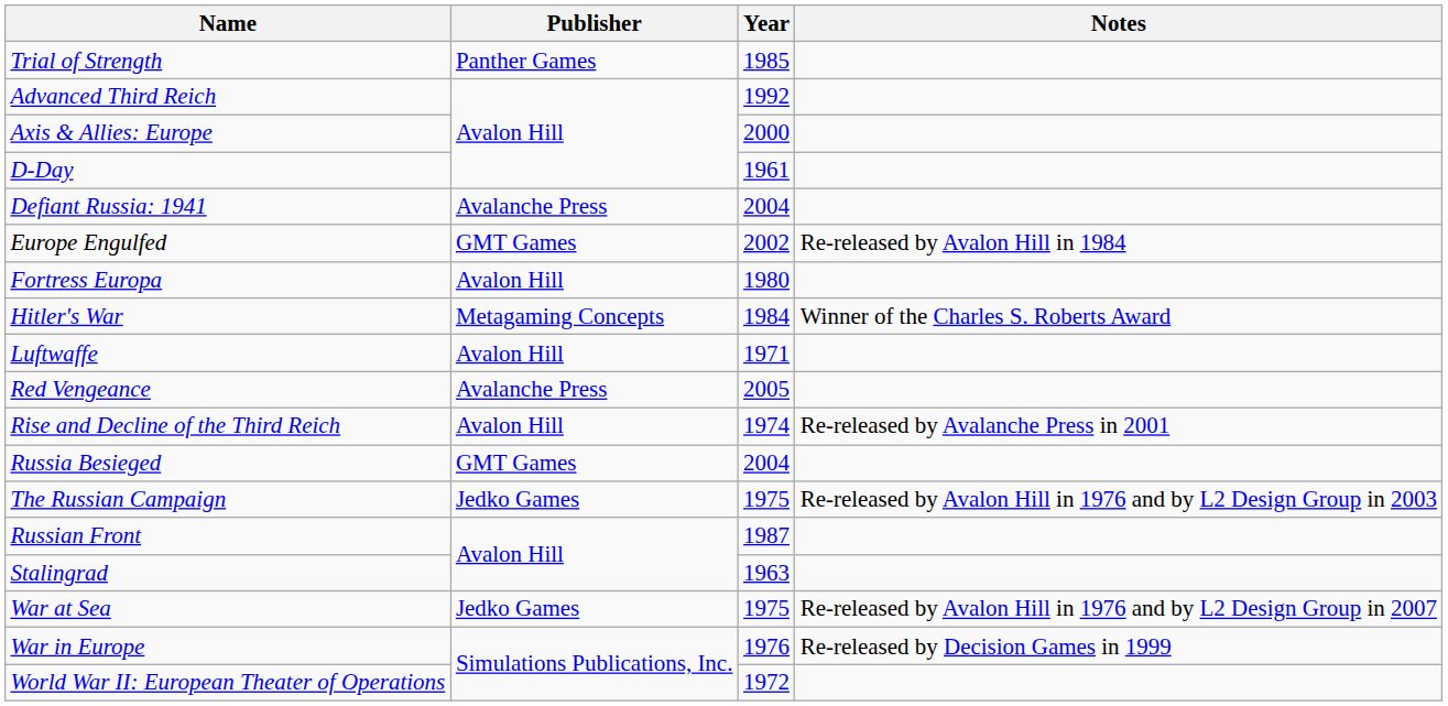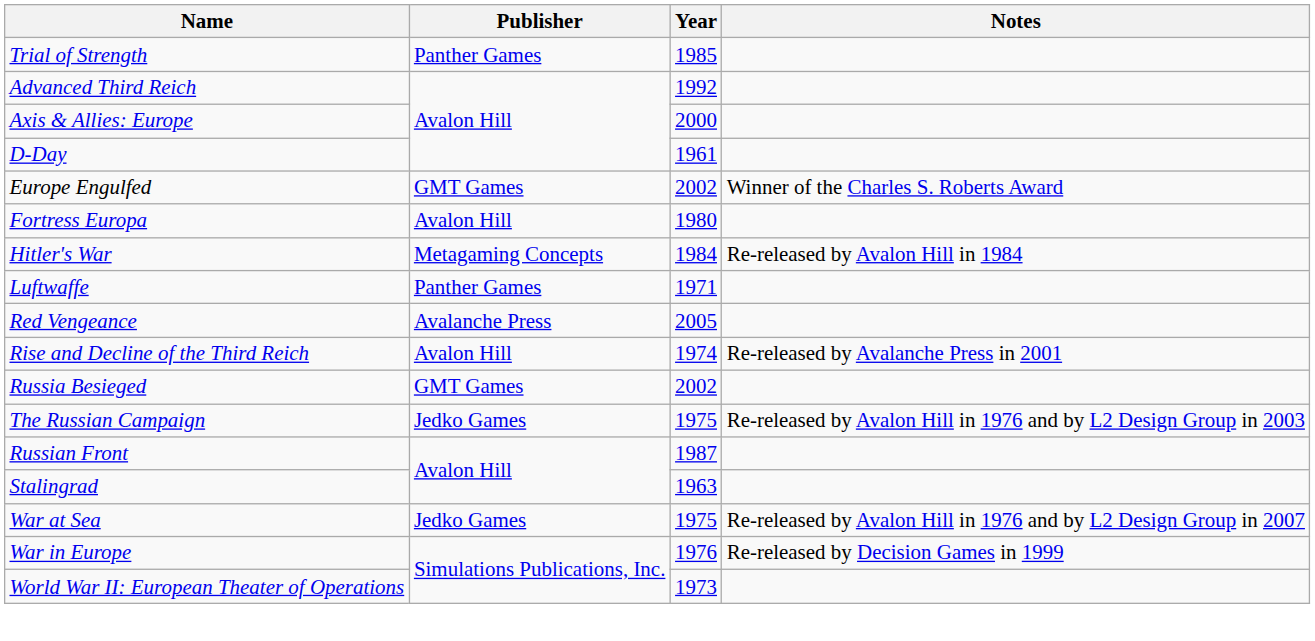- row: Defiant Russia: 1941 | Avalanche Press | 2004
Europe Engulfed | Notes: Re-released by Avalon Hill in 1984 -> Winner of the Charles S. Roberts Award
Hitler's War | Notes: Winner of the Charles S. Roberts Award -> Re-released by Avalon Hill in 1984
Luftwaffe | Publisher: Avalon Hill -> Panther Games
Russia Besieged | Year: 2004 -> 2002
World War II: European Theater of Operations | Year: 1972 -> 1973
